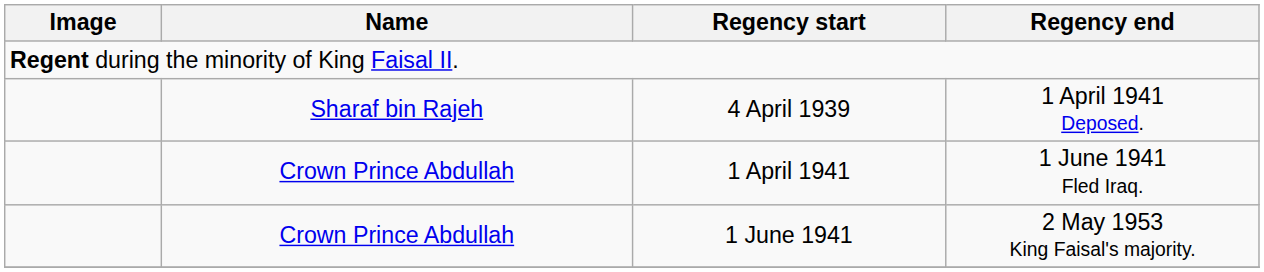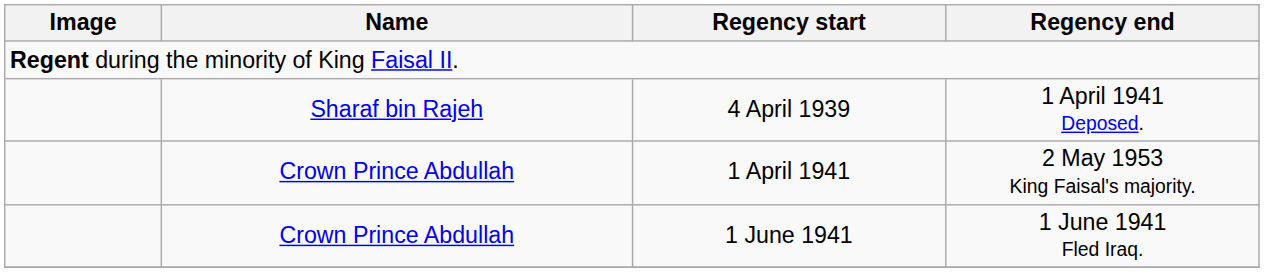1 April 1941 | Regency end: 1 June 1941 Fled Iraq. -> 2 May 1953 King Faisal's majority.
1 June 1941 | Regency end: 2 May 1953 King Faisal's majority. -> 1 June 1941 Fled Iraq.
